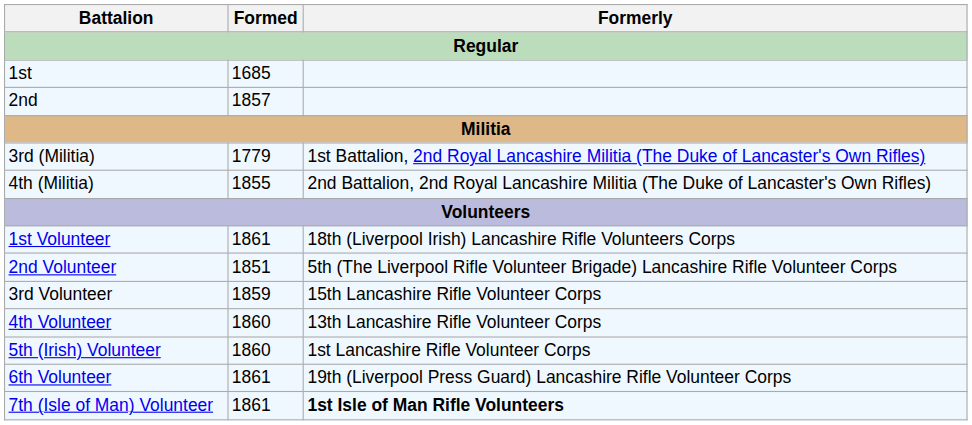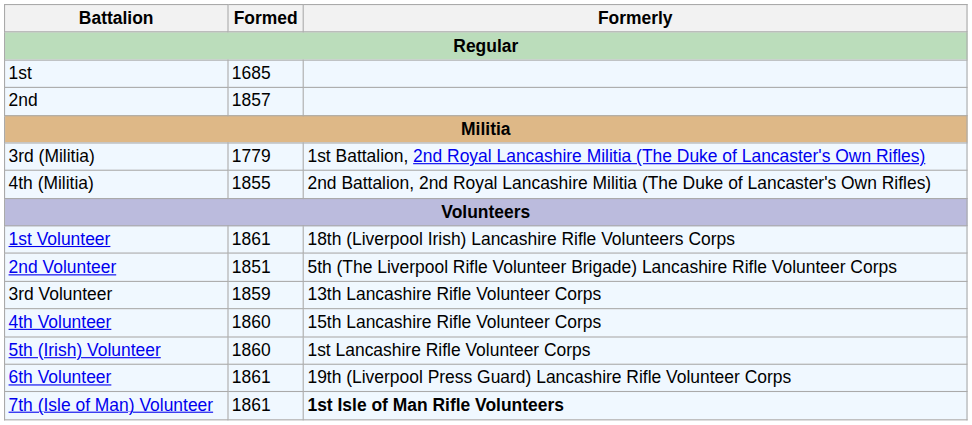3rd Volunteer | Formerly: 15th Lancashire Rifle Volunteer Corps -> 13th Lancashire Rifle Volunteer Corps
4th Volunteer | Formerly: 13th Lancashire Rifle Volunteer Corps -> 15th Lancashire Rifle Volunteer Corps
